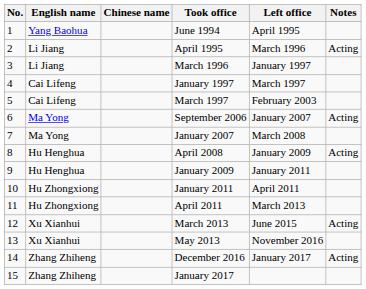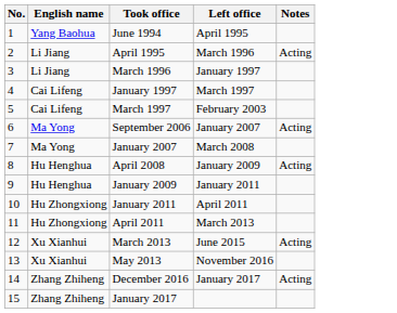- column: Chinese name
